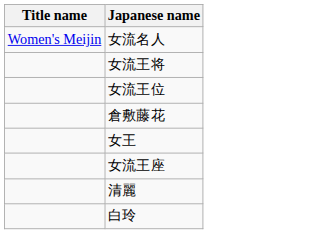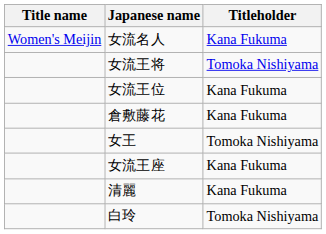+ column: Titleholder | Kana Fukuma | Tomoka Nishiyama | Kana Fukuma | Kana Fukuma | Tomoka Nishiyama | Kana Fukuma | Kana Fukuma | Tomoka Nishiyama
